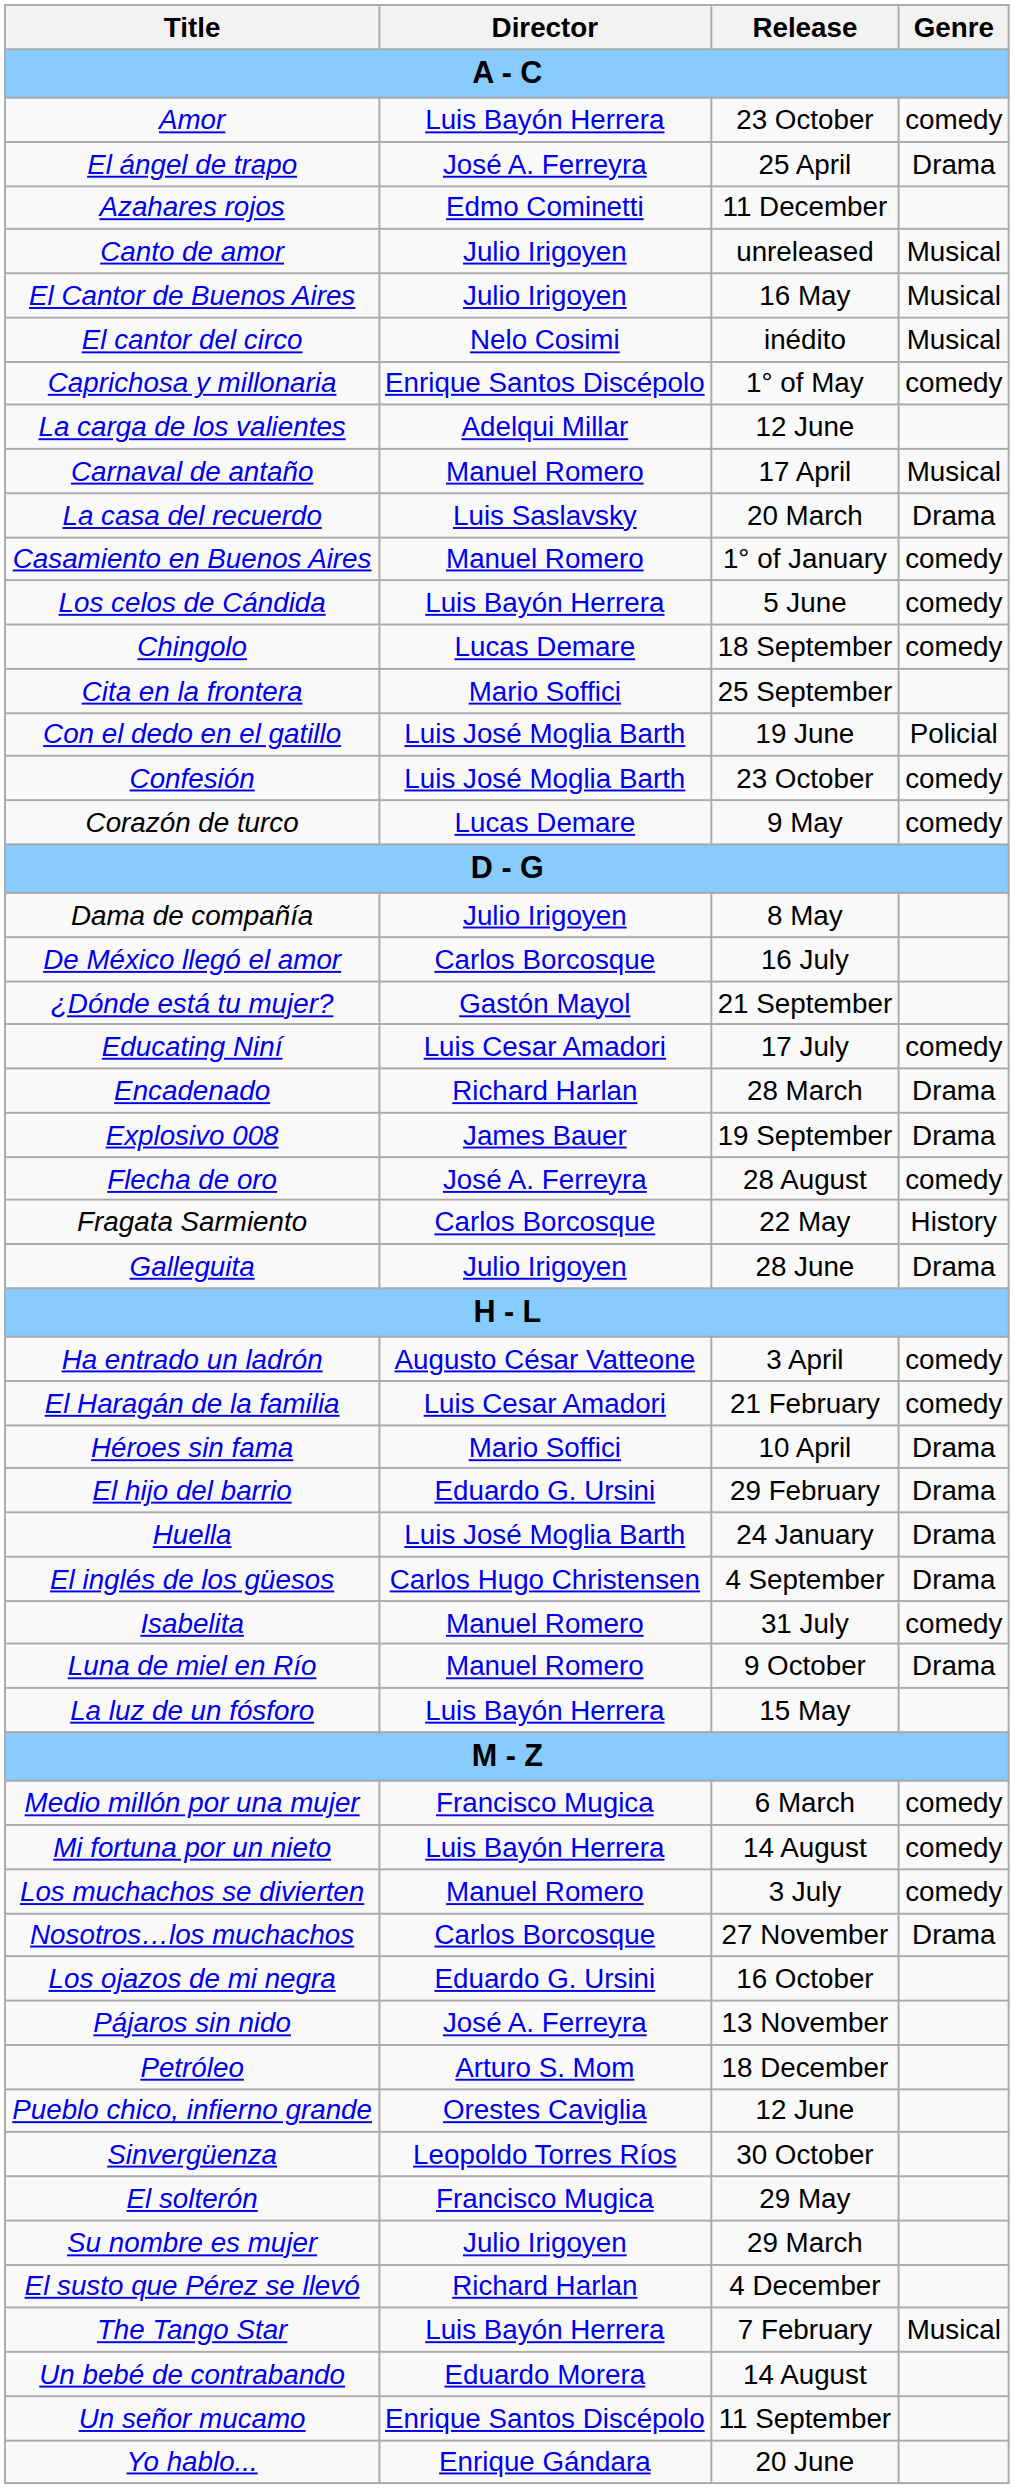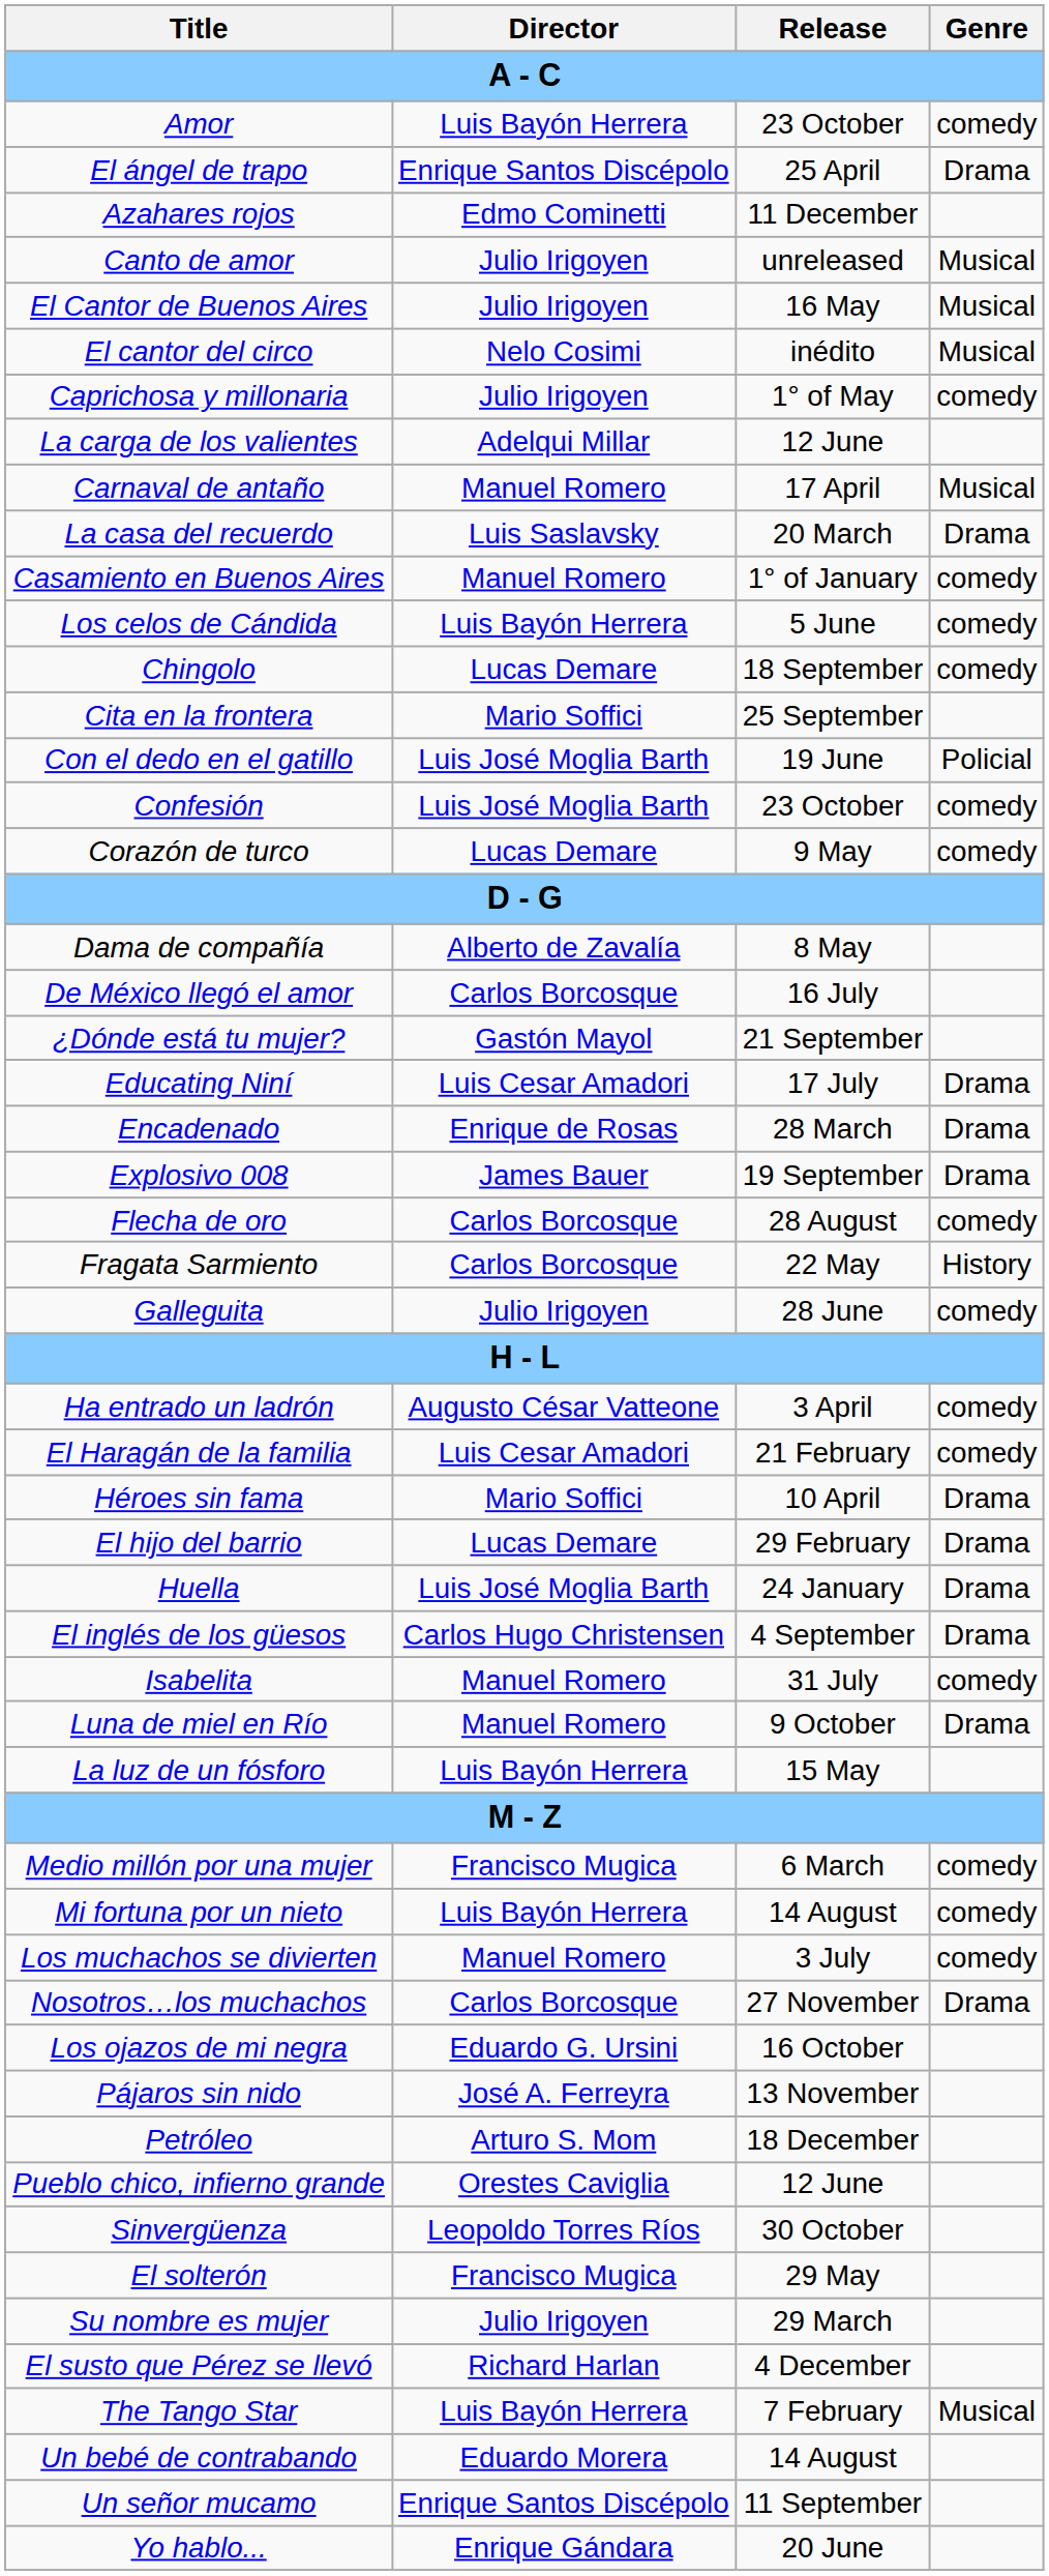El ángel de trapo | Director: José A. Ferreyra -> Enrique Santos Discépolo
Caprichosa y millonaria | Director: Enrique Santos Discépolo -> Julio Irigoyen
Dama de compañía | Director: Julio Irigoyen -> Alberto de Zavalía
Educating Niní | Genre: comedy -> Drama
Encadenado | Director: Richard Harlan -> Enrique de Rosas
Flecha de oro | Director: José A. Ferreyra -> Carlos Borcosque
Galleguita | Genre: Drama -> comedy
El hijo del barrio | Director: Eduardo G. Ursini -> Lucas Demare
